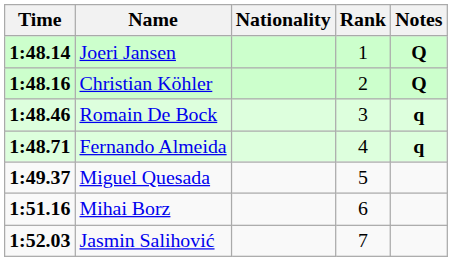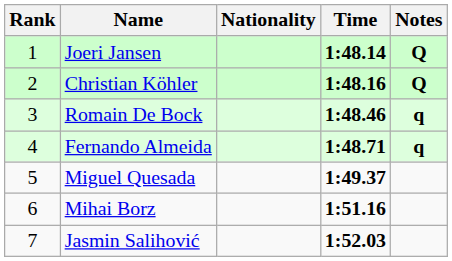columns swapped: Rank <-> Time
